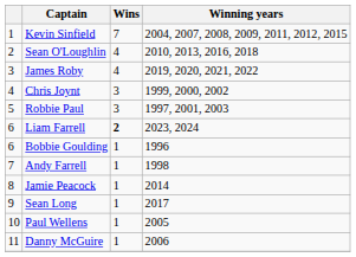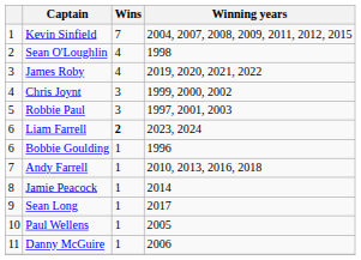Sean O'Loughlin | Winning years: 2010, 2013, 2016, 2018 -> 1998
Andy Farrell | Winning years: 1998 -> 2010, 2013, 2016, 2018
